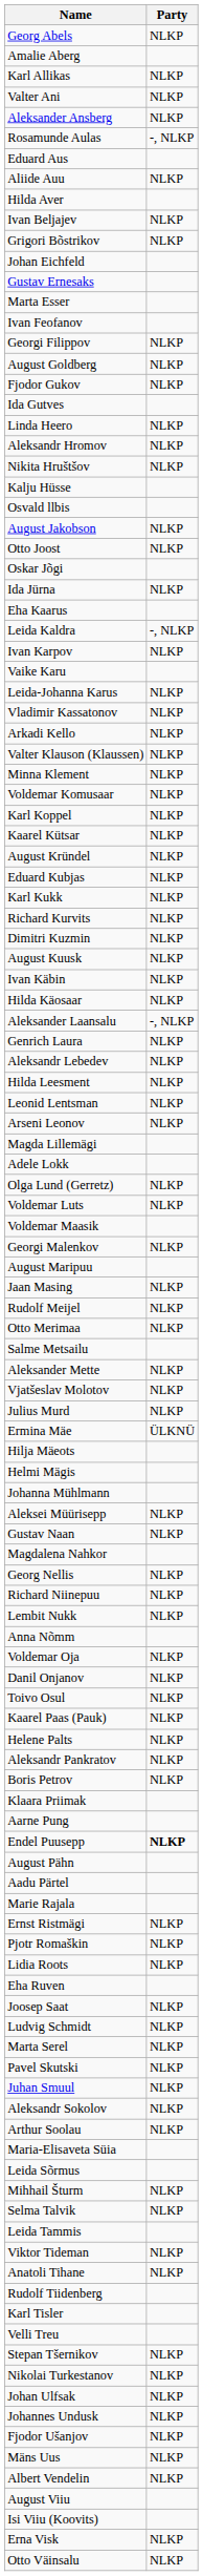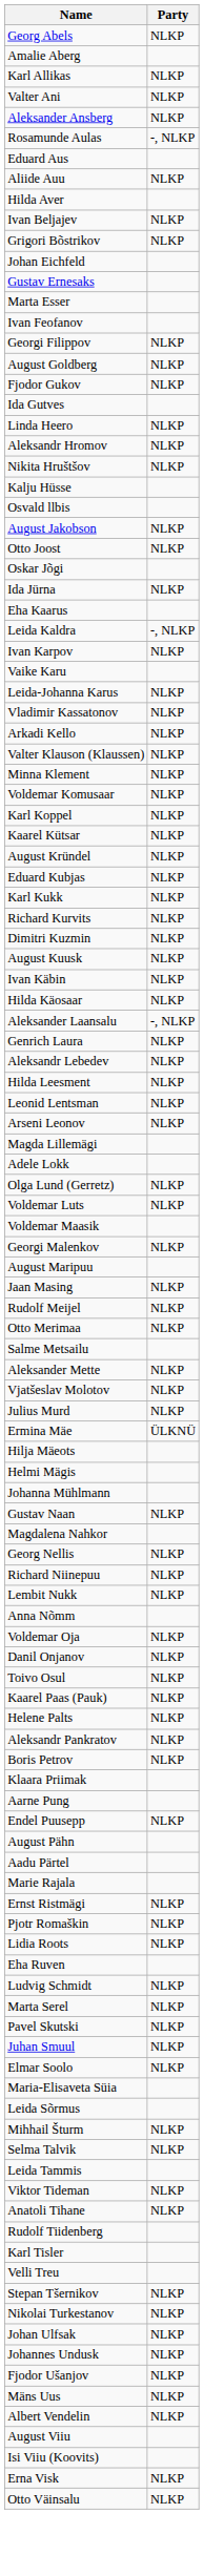- row: Aleksei Müürisepp | NLKP
Endel Puusepp | Party: bold -> normal
- row: Joosep Saat | NLKP
- row: Aleksandr Sokolov | NLKP
- row: Arthur Soolau | NLKP
+ row: Elmar Soolo | NLKP
